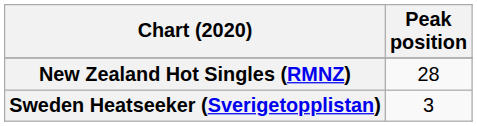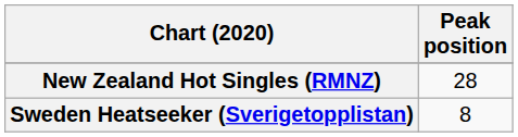Sweden Heatseeker (Sverigetopplistan) | Peak position: 3 -> 8
